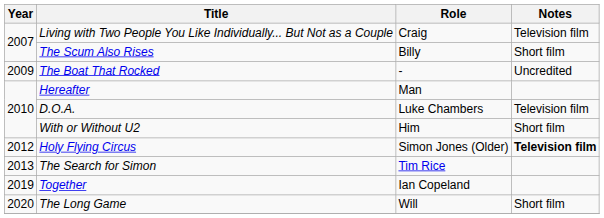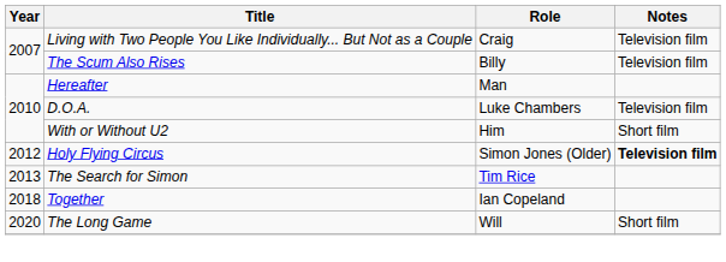The Scum Also Rises | Notes: Short film -> Television film
- row: 2009 | The Boat That Rocked | - | Uncredited
Together | Year: 2019 -> 2018
